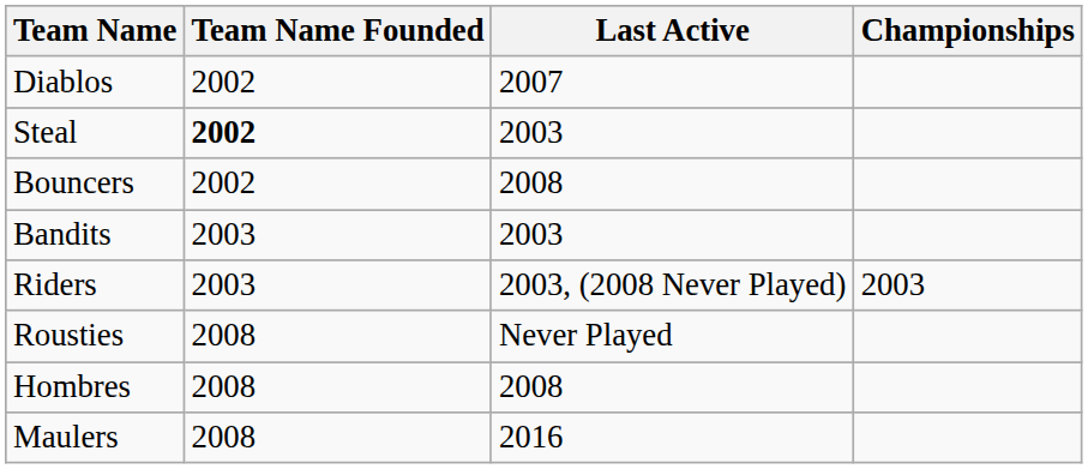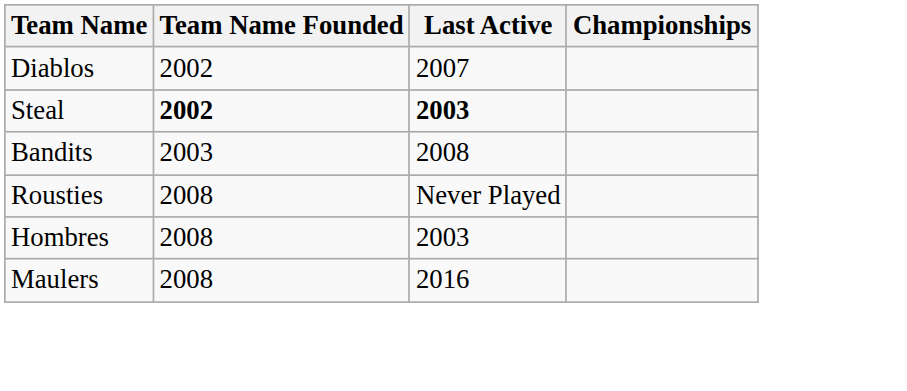Steal | Last Active: normal -> bold
- row: Bouncers | 2002 | 2008
Bandits | Last Active: 2003 -> 2008
- row: Riders | 2003 | 2003, (2008 Never Played) | 2003
Hombres | Last Active: 2008 -> 2003
